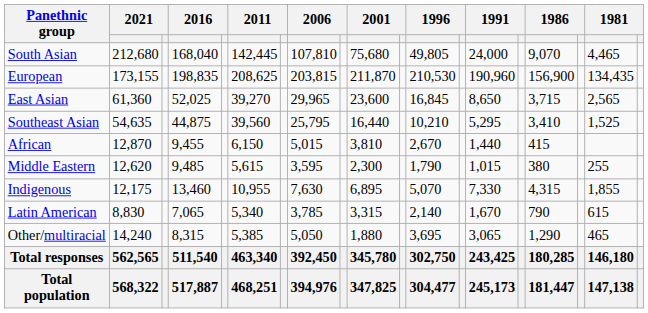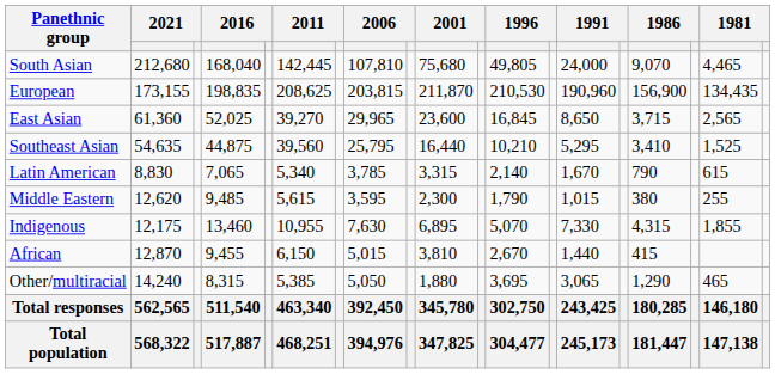rows swapped: African <-> Latin American
